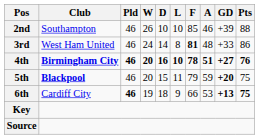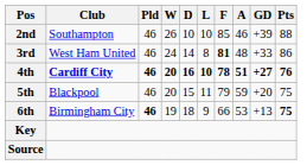4th | Club: Birmingham City -> Cardiff City
5th | Club: bold -> normal
5th | GD: bold -> normal
6th | Club: Cardiff City -> Birmingham City
6th | GD: bold -> normal
